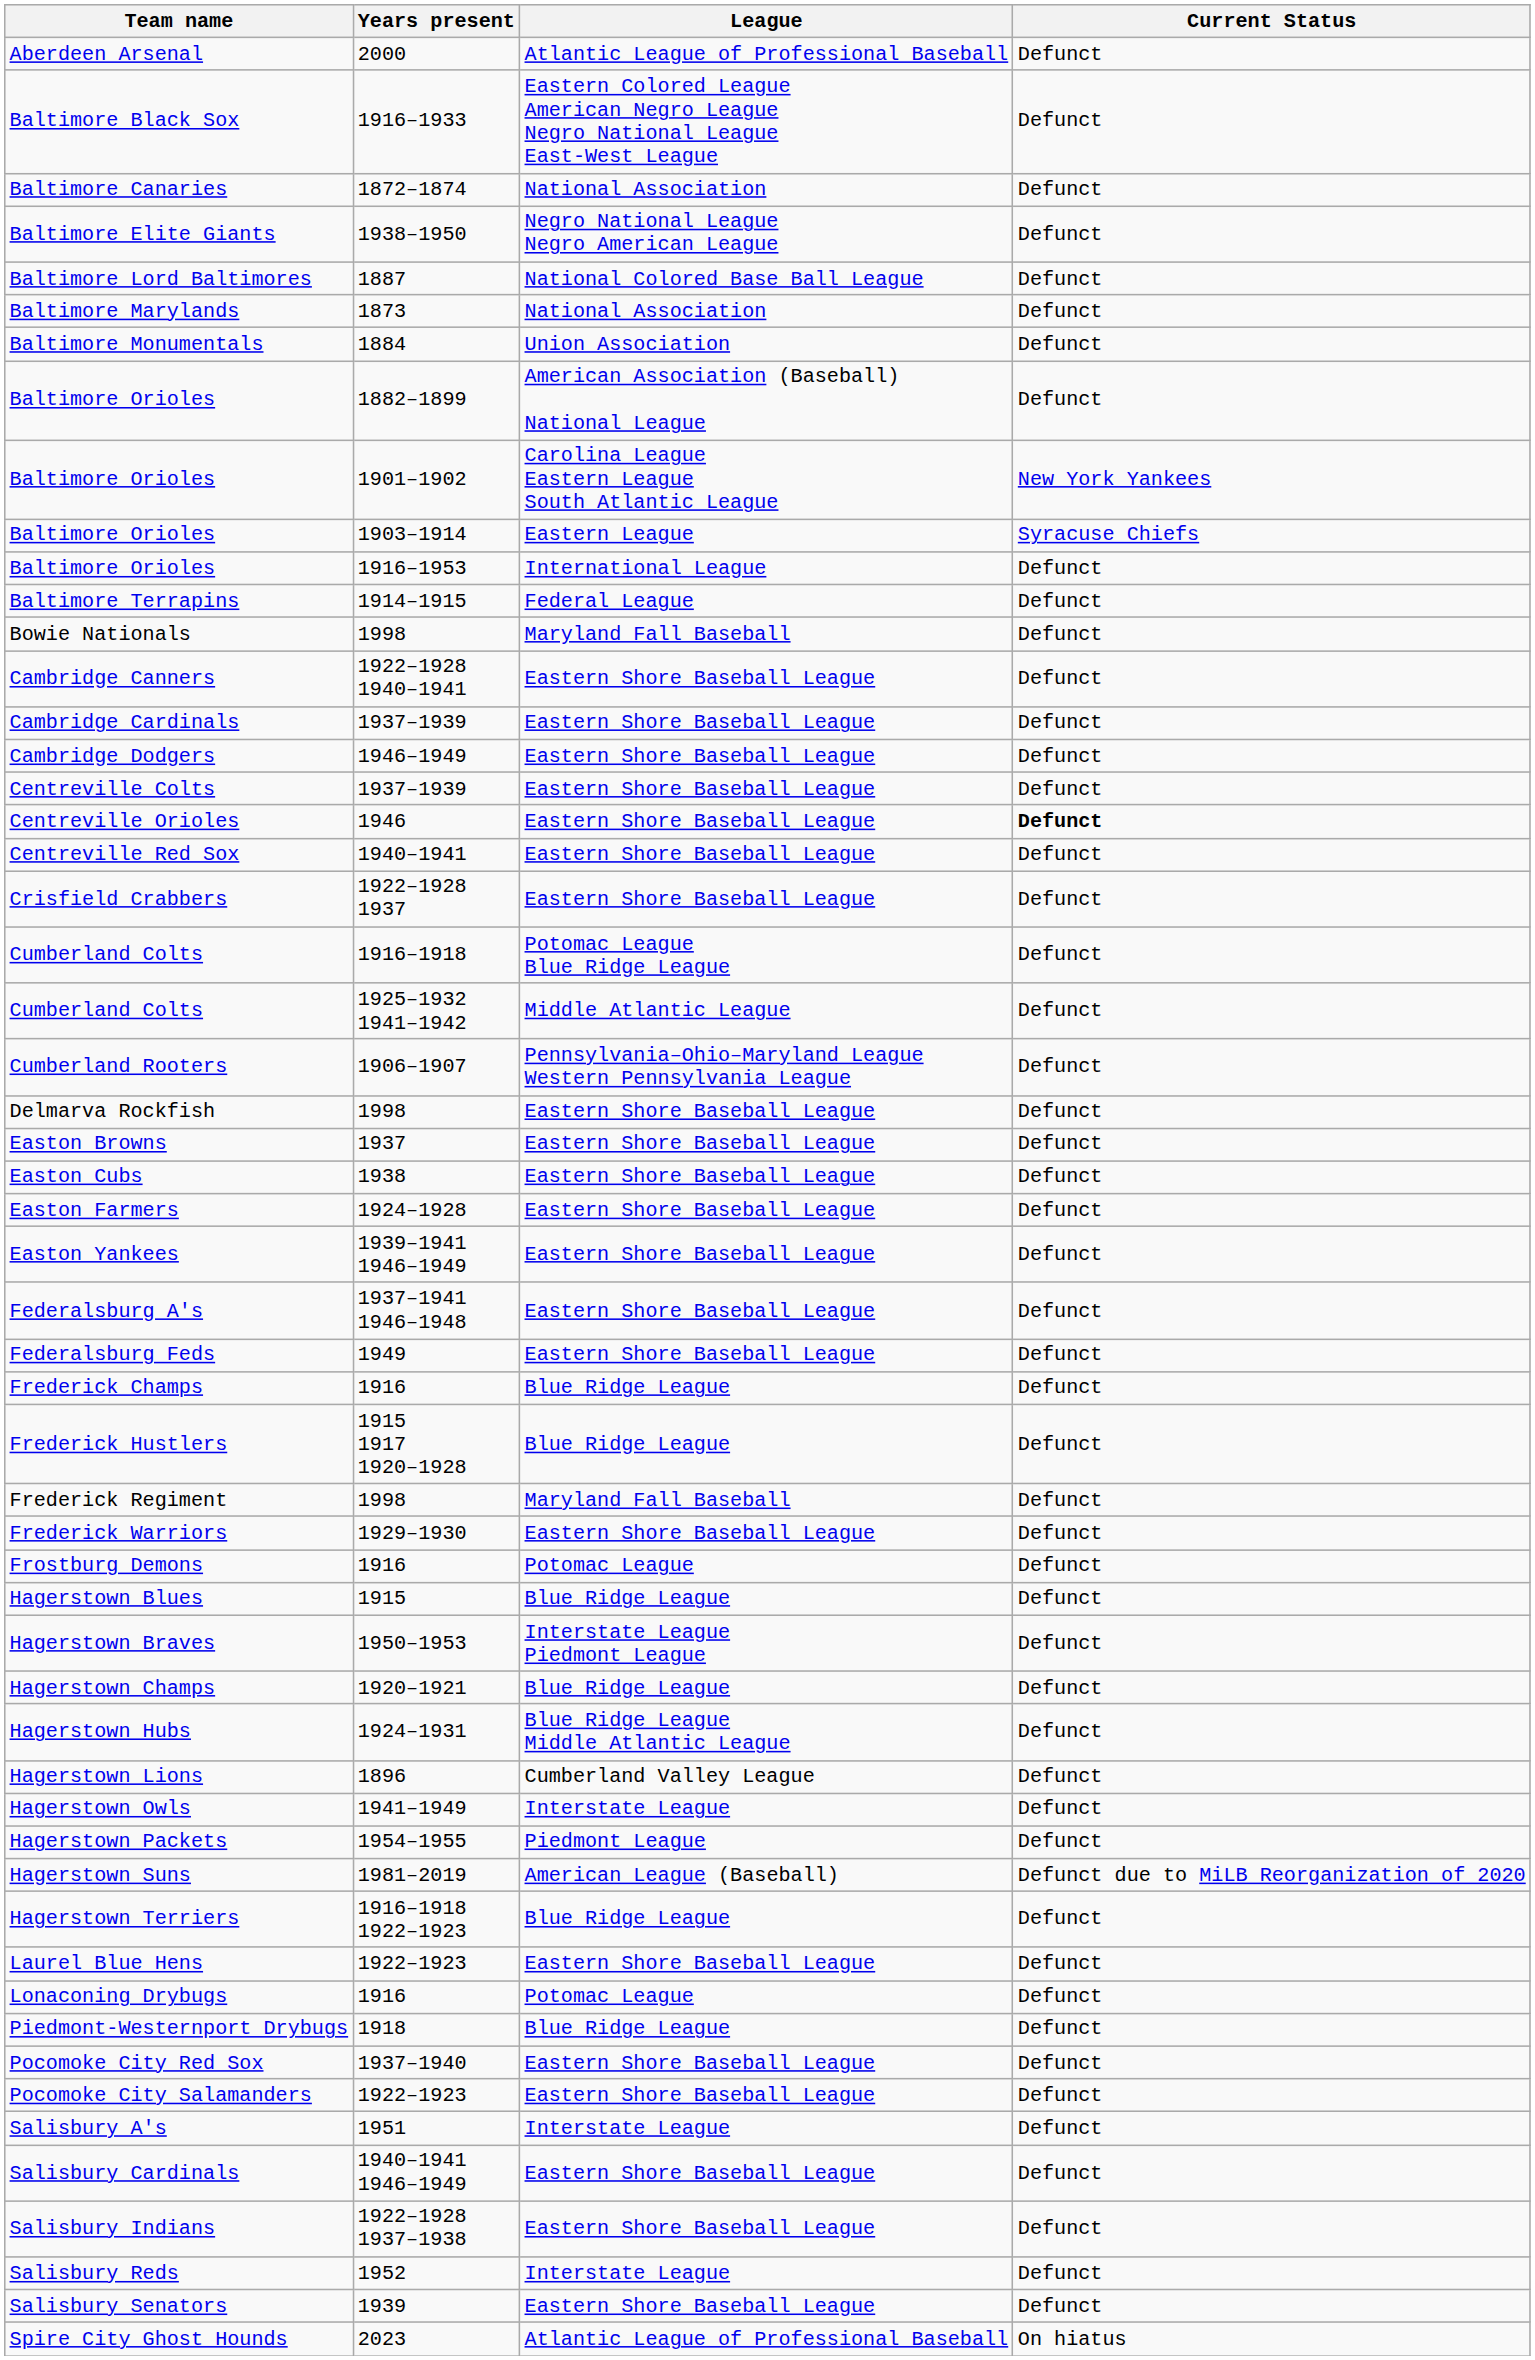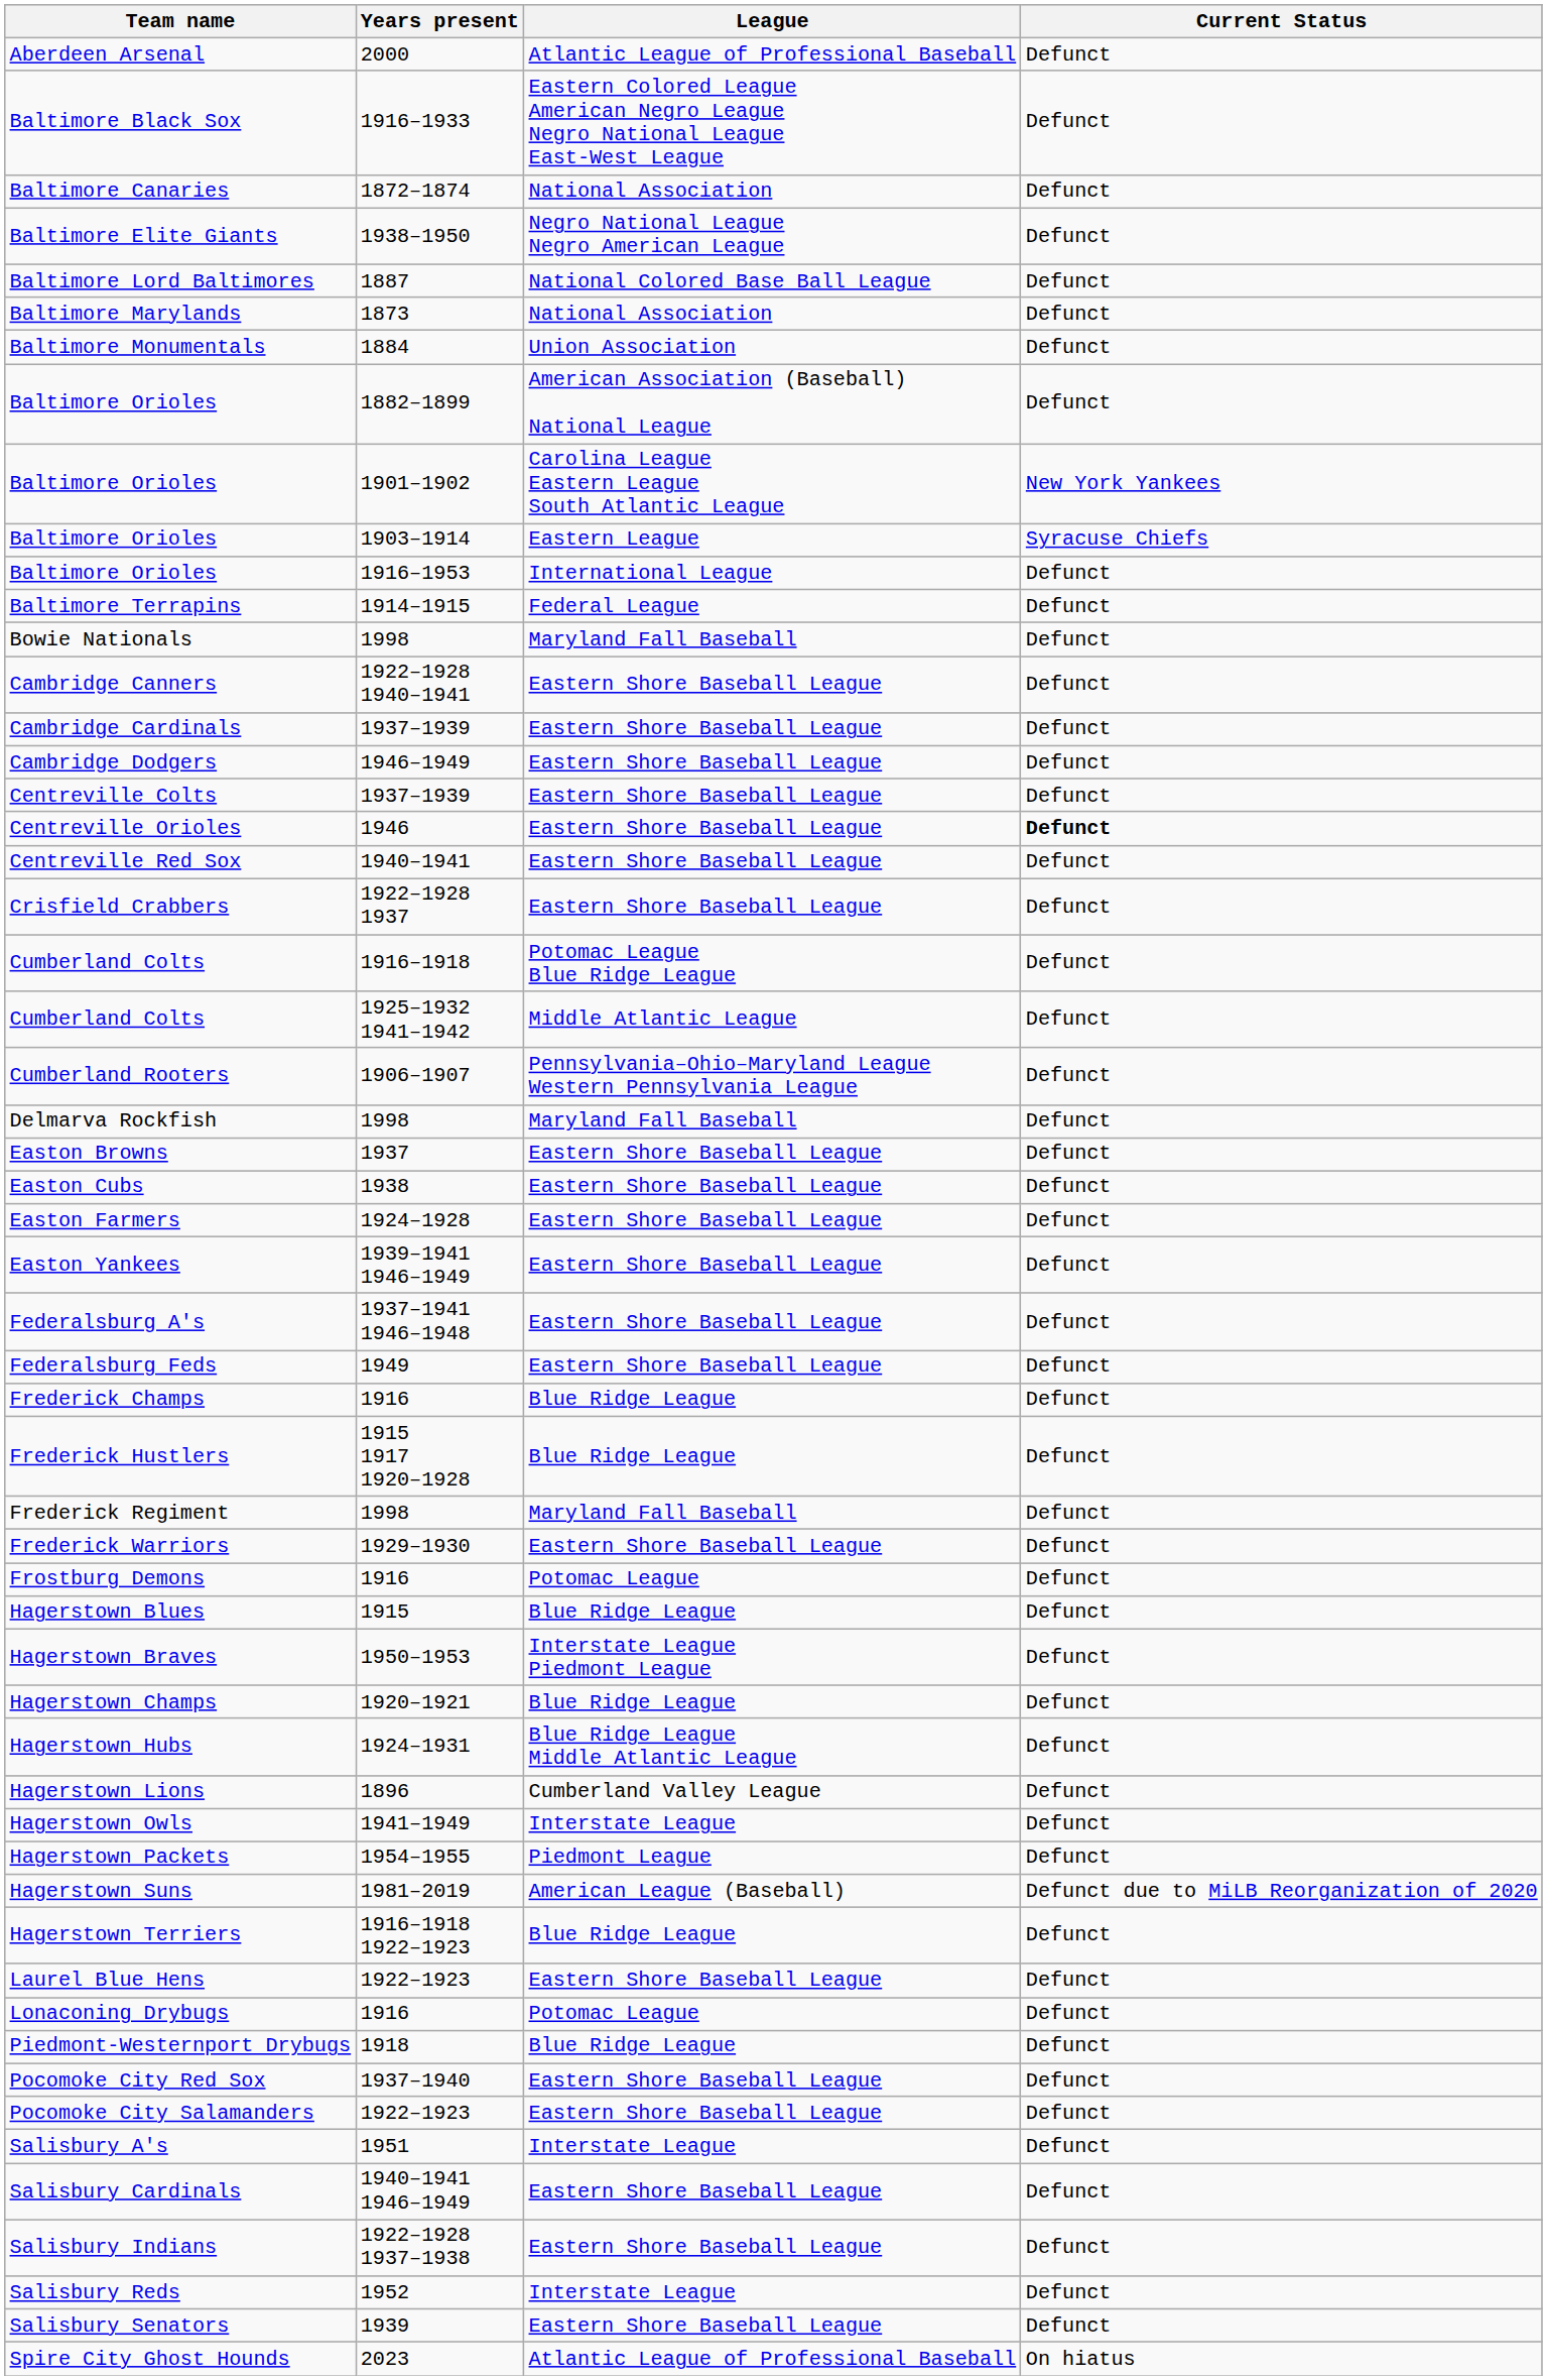Delmarva Rockfish | League: Eastern Shore Baseball League -> Maryland Fall Baseball
